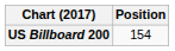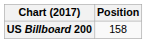US Billboard 200 | Position: 154 -> 158
